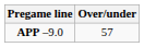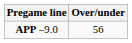APP –9.0 | Over/under: 57 -> 56
